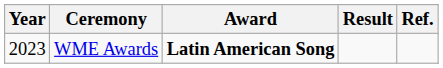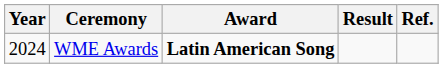WME Awards | Year: 2023 -> 2024
